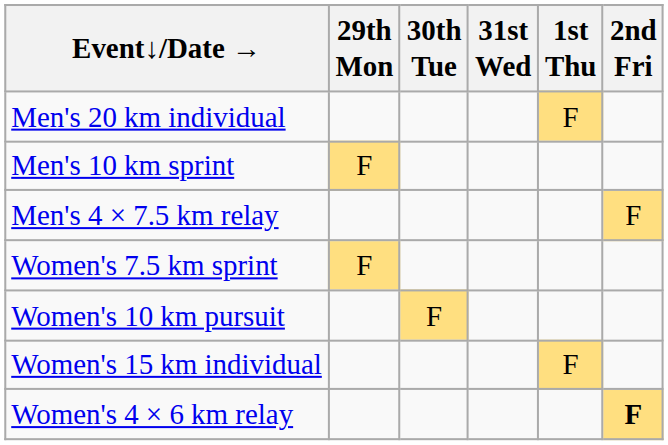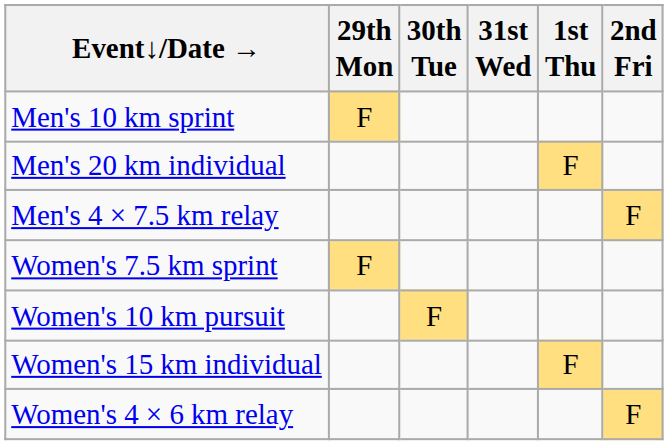rows swapped: Men's 10 km sprint <-> Men's 20 km individual
Women's 4 × 6 km relay | 2nd Fri: bold -> normal
